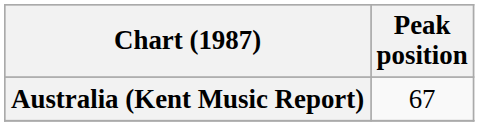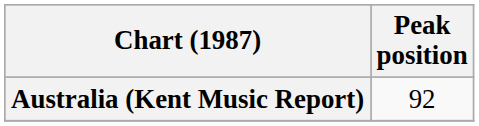Australia (Kent Music Report) | Peak position: 67 -> 92
